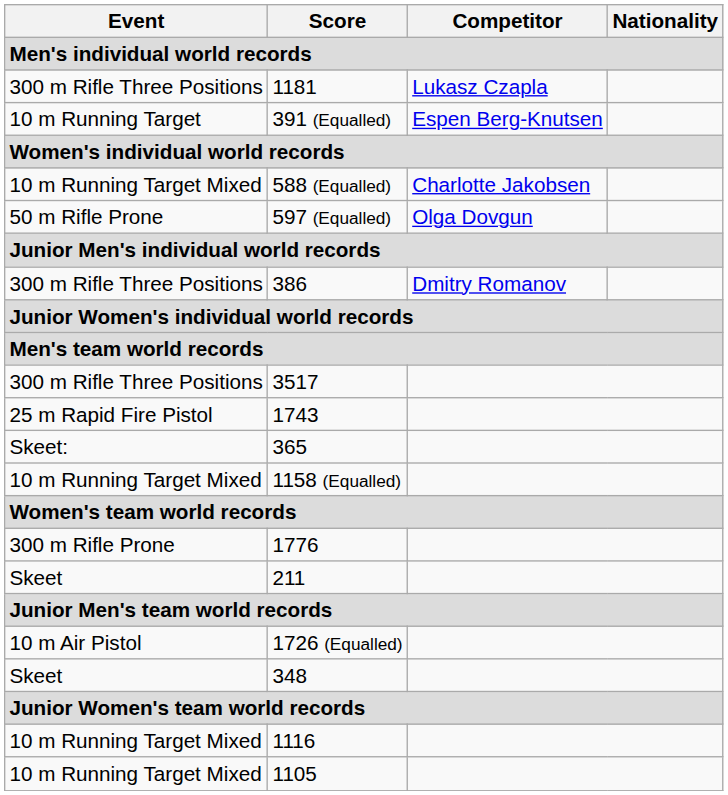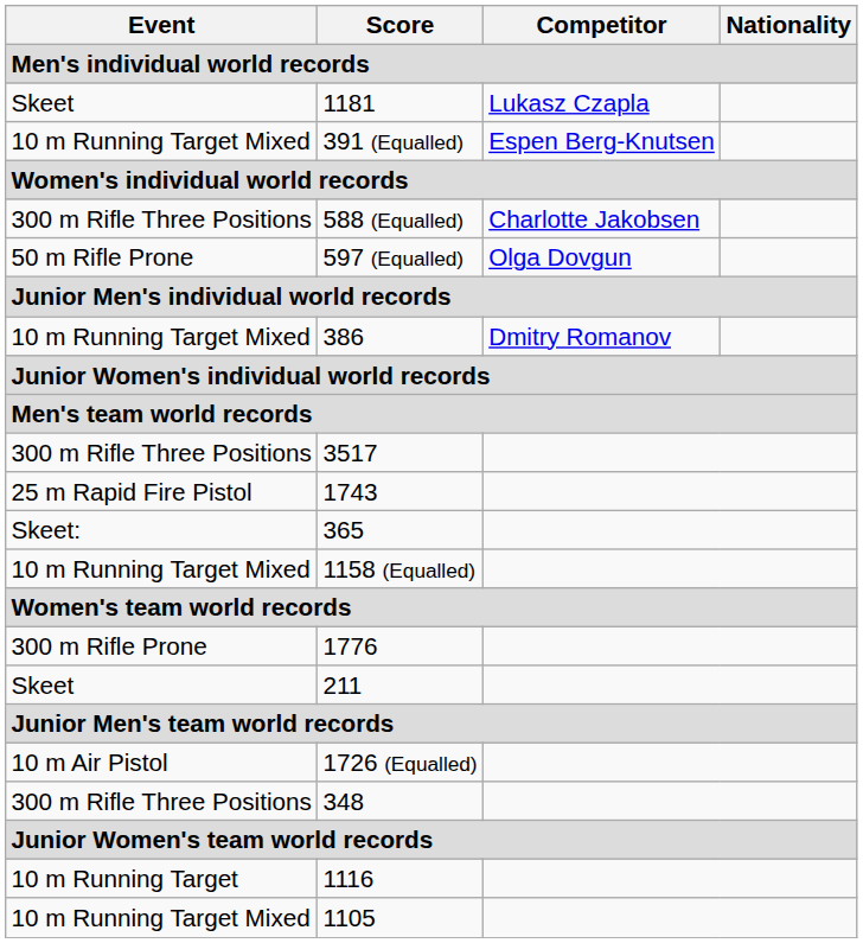1181 | Event: 300 m Rifle Three Positions -> Skeet
391 (Equalled) | Event: 10 m Running Target -> 10 m Running Target Mixed
588 (Equalled) | Event: 10 m Running Target Mixed -> 300 m Rifle Three Positions
386 | Event: 300 m Rifle Three Positions -> 10 m Running Target Mixed
348 | Event: Skeet -> 300 m Rifle Three Positions
1116 | Event: 10 m Running Target Mixed -> 10 m Running Target
